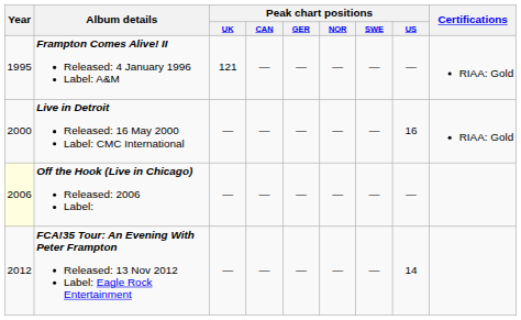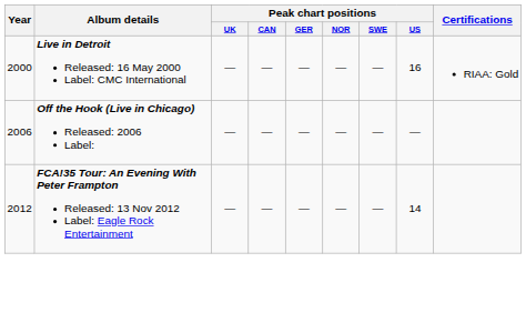- row: 1995 | Frampton Comes Alive! II Released: 4 January 1996 Label: A&M | 121 | — | — | — | — | — | RIAA: Gold
Off the Hook (Live in Chicago) Released: 2006 Label: | Year: lightyellow background -> no background
